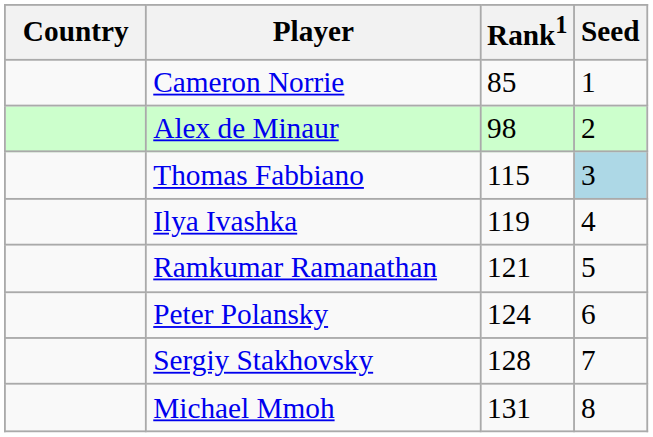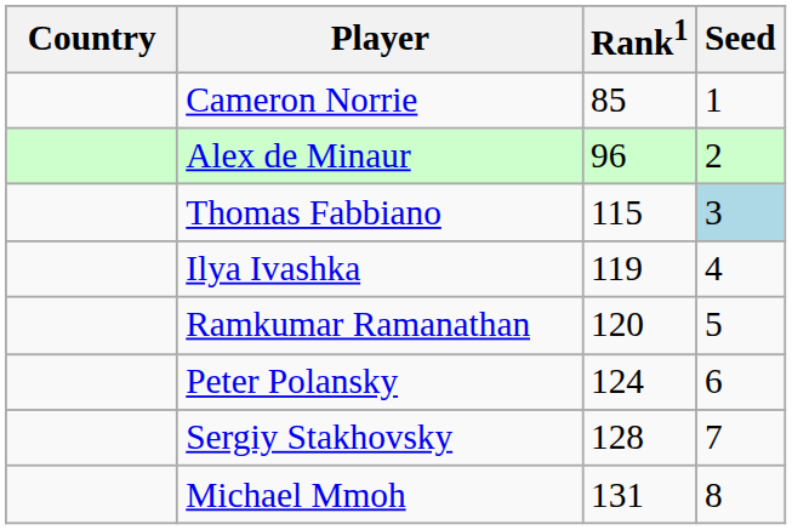Alex de Minaur | Rank1: 98 -> 96
Ramkumar Ramanathan | Rank1: 121 -> 120
